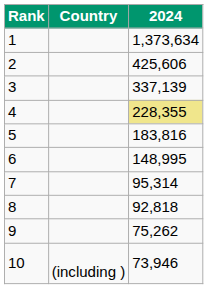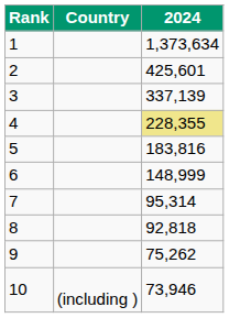2 | 2024: 425,606 -> 425,601
6 | 2024: 148,995 -> 148,999
